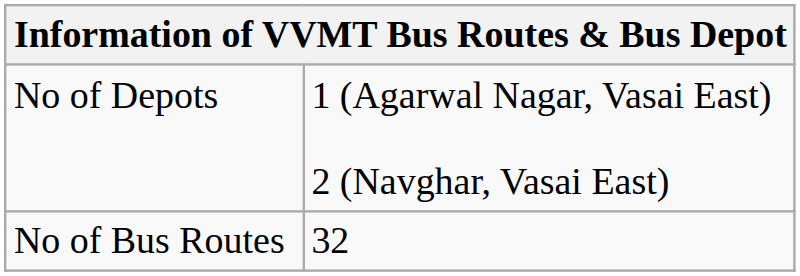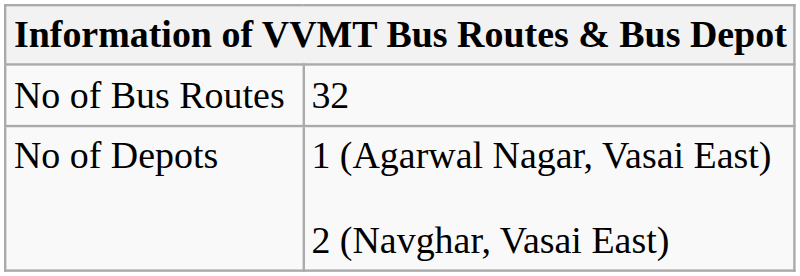rows swapped: No of Bus Routes <-> No of Depots
